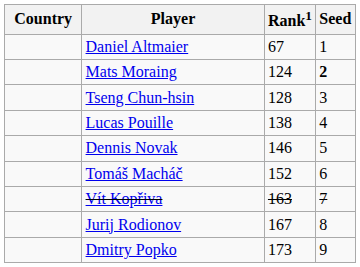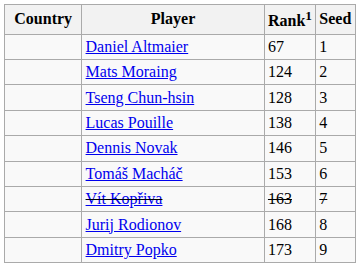Mats Moraing | Seed: bold -> normal
Tomáš Macháč | Rank1: 152 -> 153
Jurij Rodionov | Rank1: 167 -> 168
